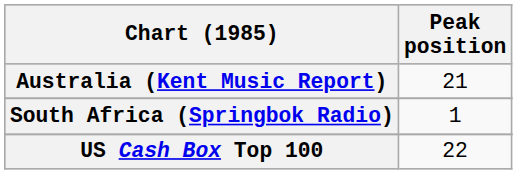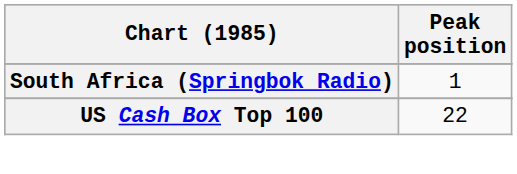- row: Australia (Kent Music Report) | 21
